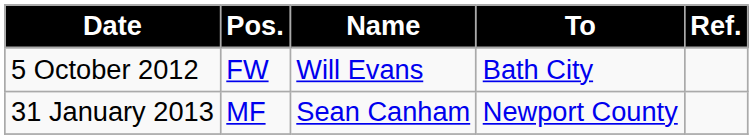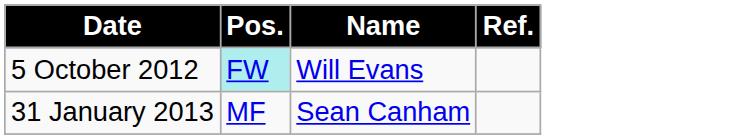- column: To | Bath City | Newport County
5 October 2012 | Pos.: no background -> paleturquoise background
